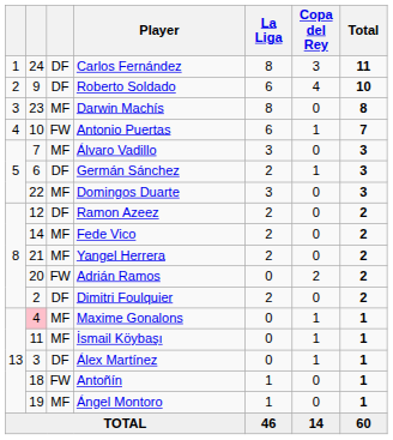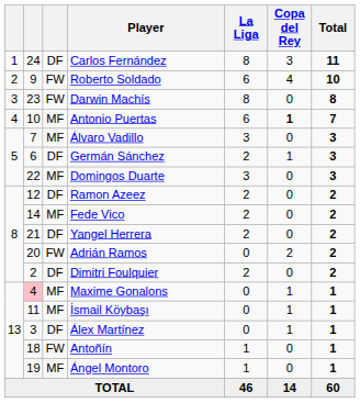Roberto Soldado | column 3: DF -> FW
Darwin Machís | column 3: MF -> FW
Antonio Puertas | column 3: FW -> MF
Antonio Puertas | Copa del Rey: normal -> bold
Yangel Herrera | column 3: MF -> DF
